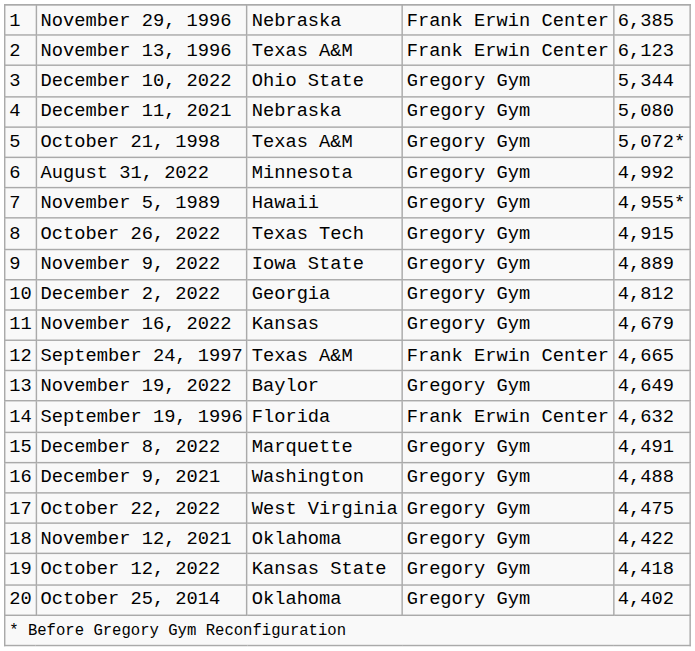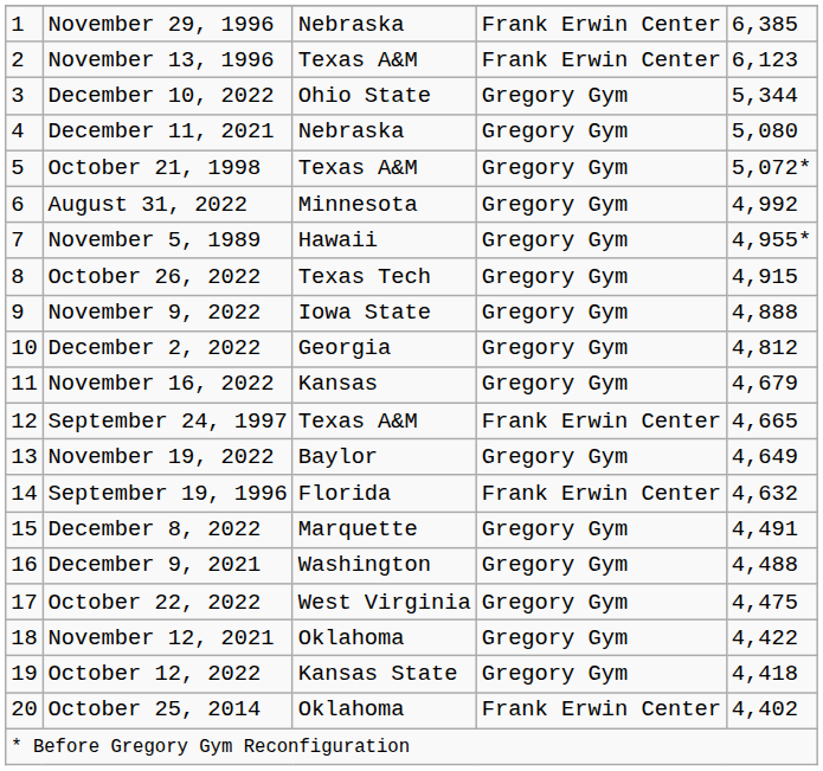November 9, 2022 | column 5: 4,889 -> 4,888
October 25, 2014 | column 4: Gregory Gym -> Frank Erwin Center
